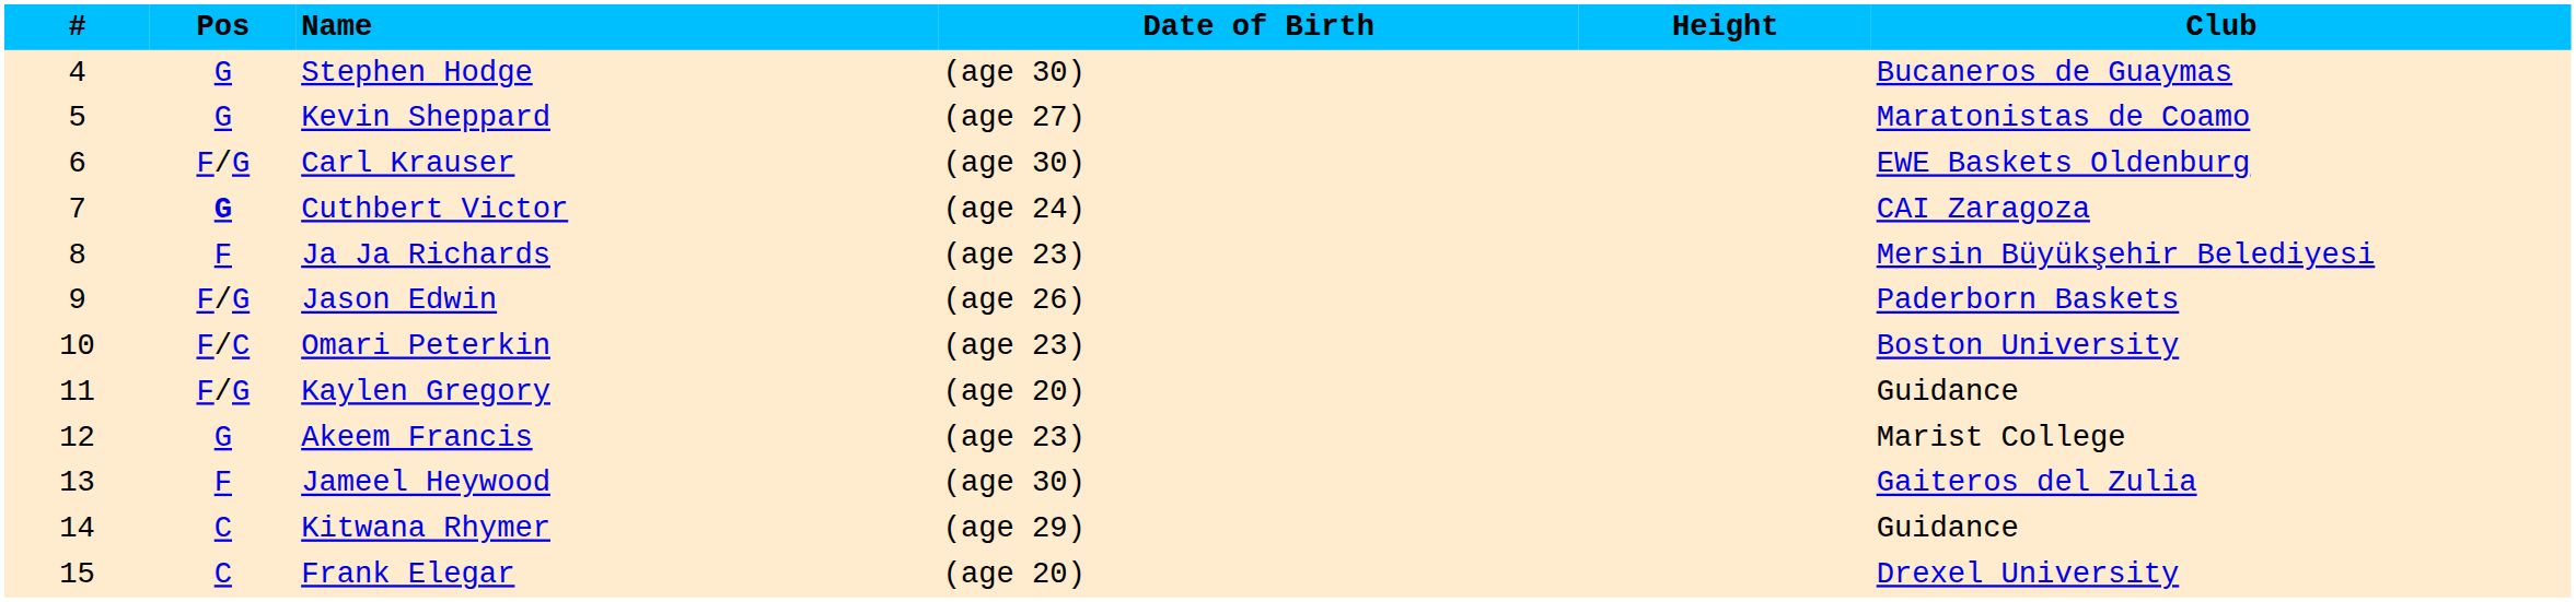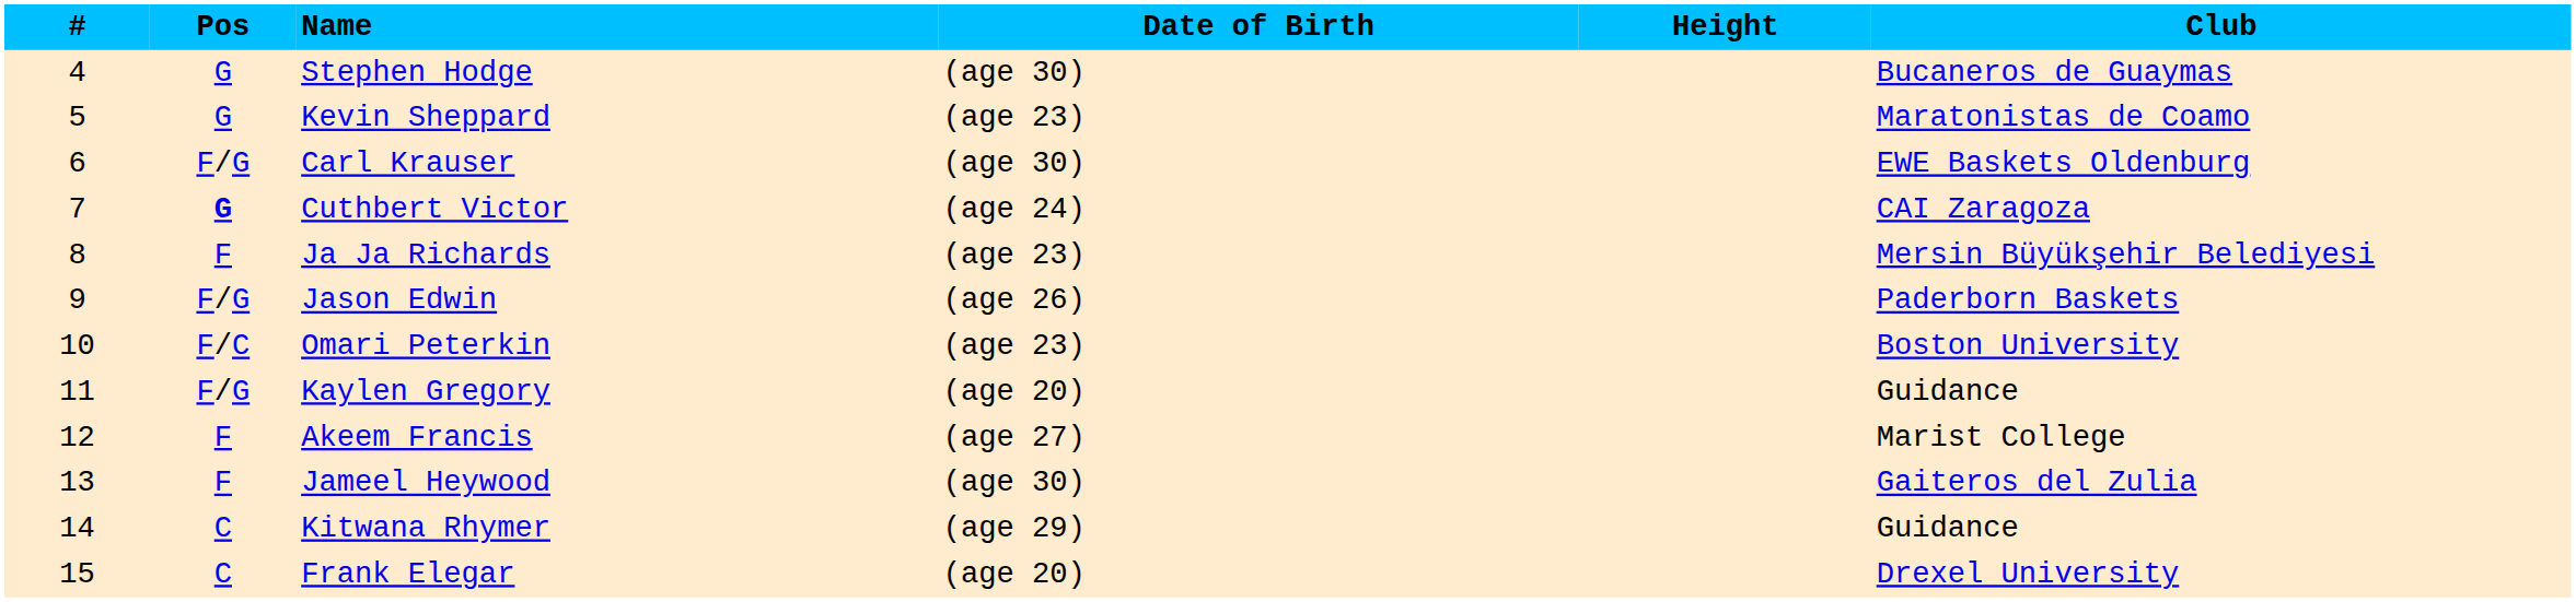Kevin Sheppard | Date of Birth: (age 27) -> (age 23)
Akeem Francis | Pos: G -> F
Akeem Francis | Date of Birth: (age 23) -> (age 27)
